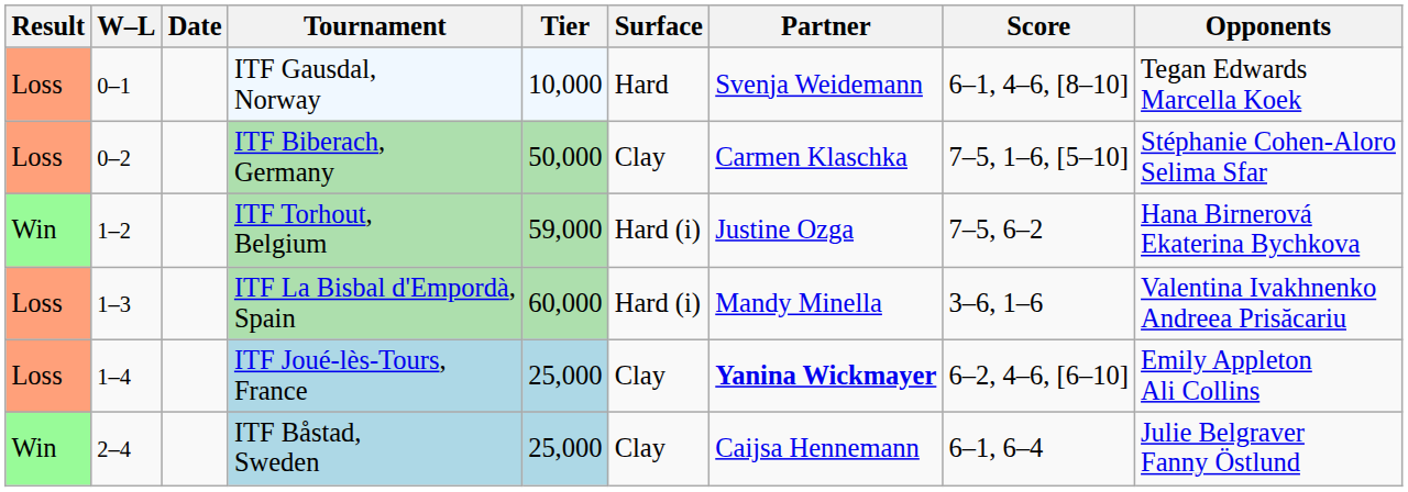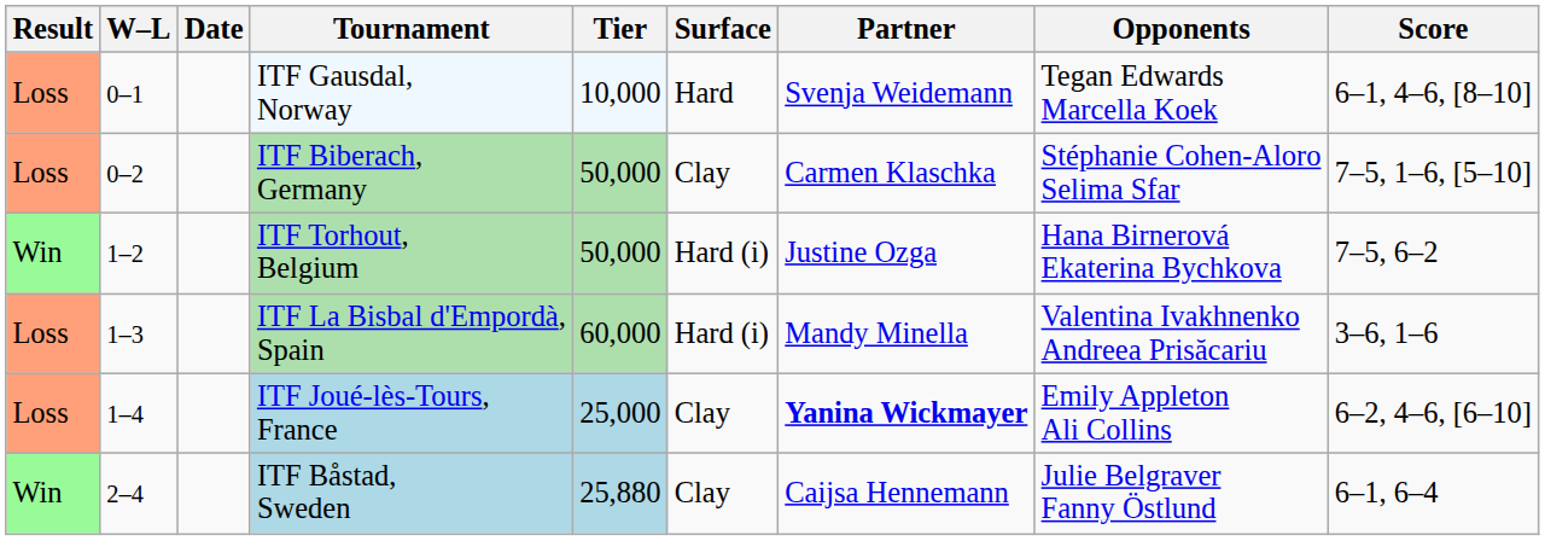columns swapped: Opponents <-> Score
ITF Torhout, Belgium | Tier: 59,000 -> 50,000
ITF Båstad, Sweden | Tier: 25,000 -> 25,880
